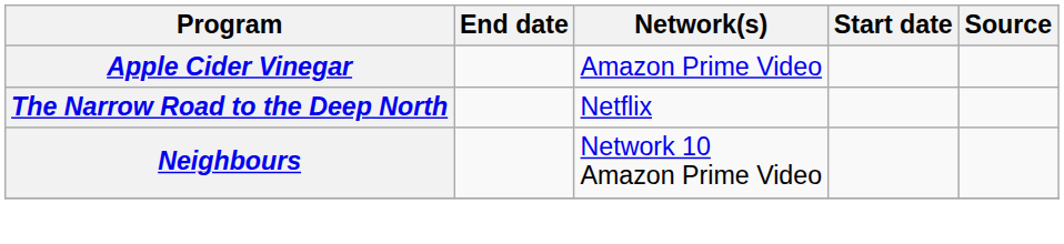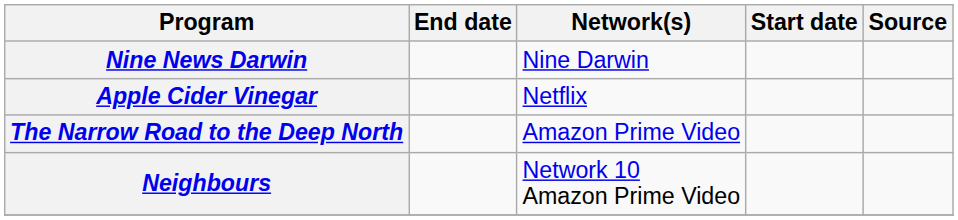+ row: Nine News Darwin | Nine Darwin
Apple Cider Vinegar | Network(s): Amazon Prime Video -> Netflix
The Narrow Road to the Deep North | Network(s): Netflix -> Amazon Prime Video
